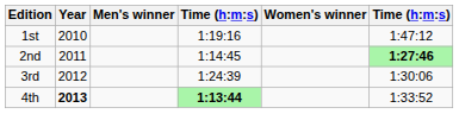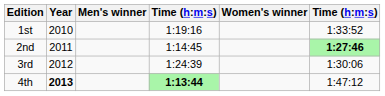1st | column 6: 1:47:12 -> 1:33:52
4th | column 6: 1:33:52 -> 1:47:12
